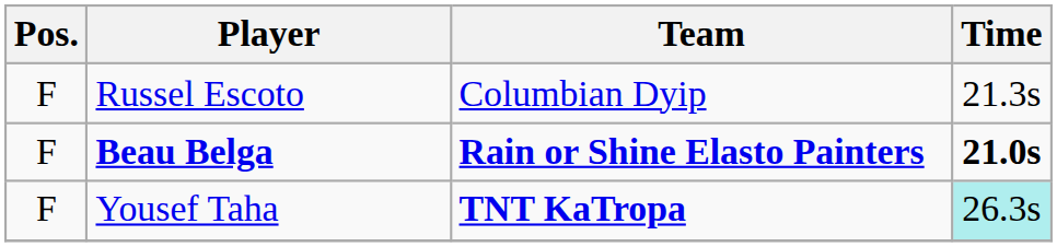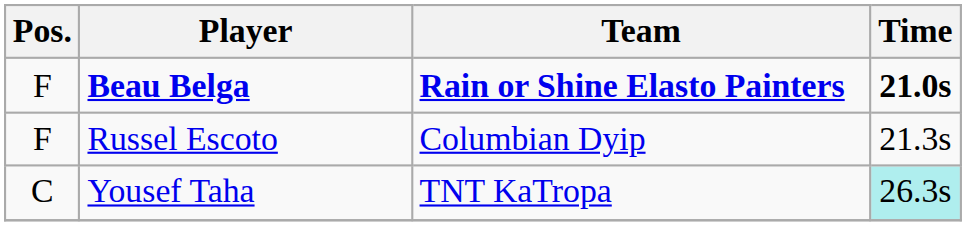rows swapped: Beau Belga <-> Russel Escoto
Yousef Taha | Pos.: F -> C
Yousef Taha | Team: bold -> normal
